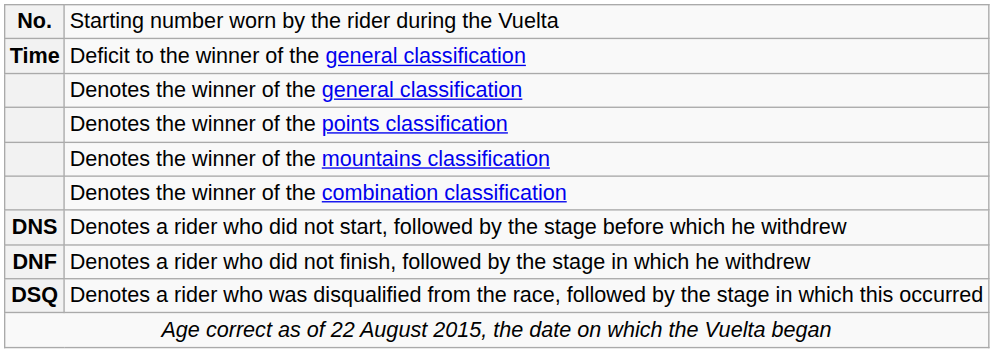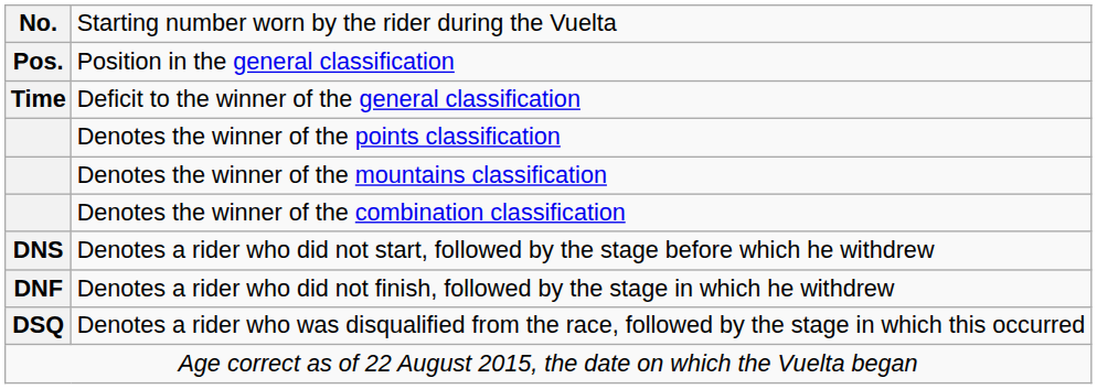+ row: Pos. | Position in the general classification
- row: Denotes the winner of the general classification
